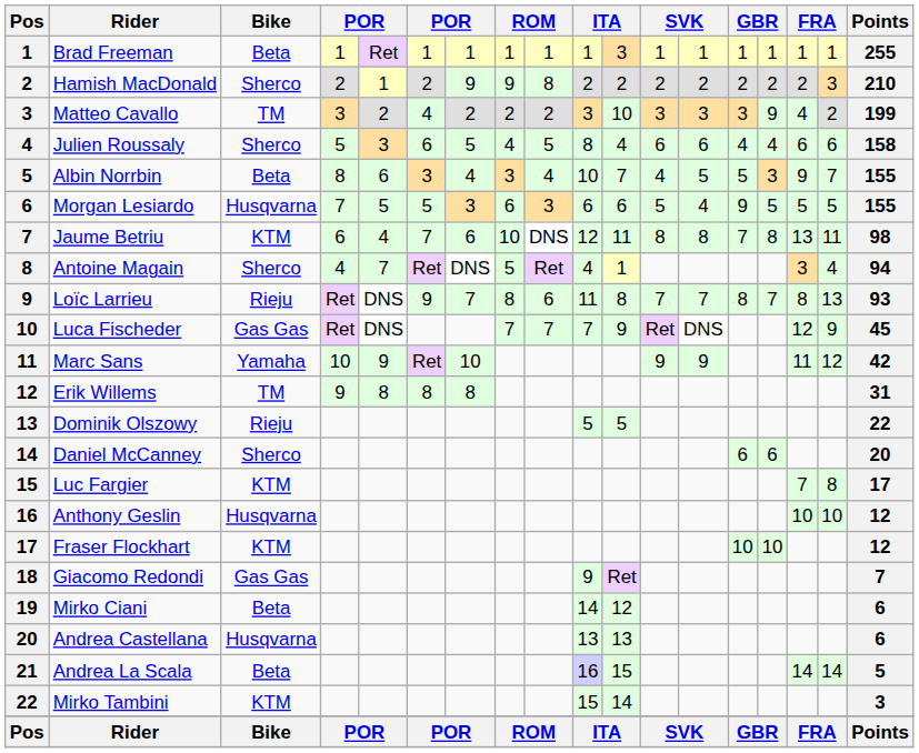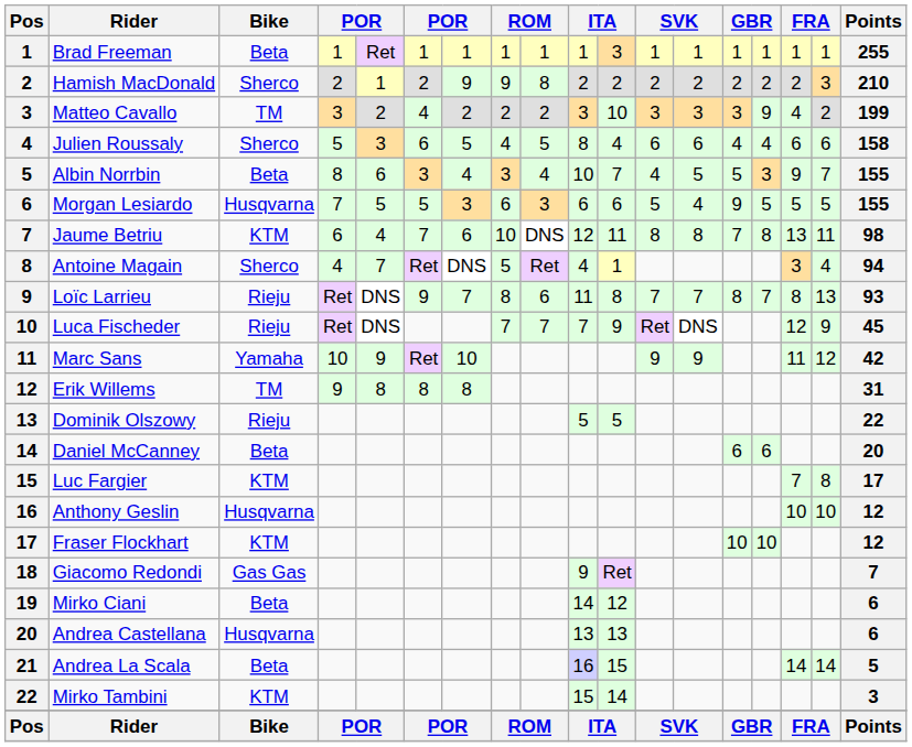Luca Fischeder | Bike: Gas Gas -> Rieju
Daniel McCanney | Bike: Sherco -> Beta
